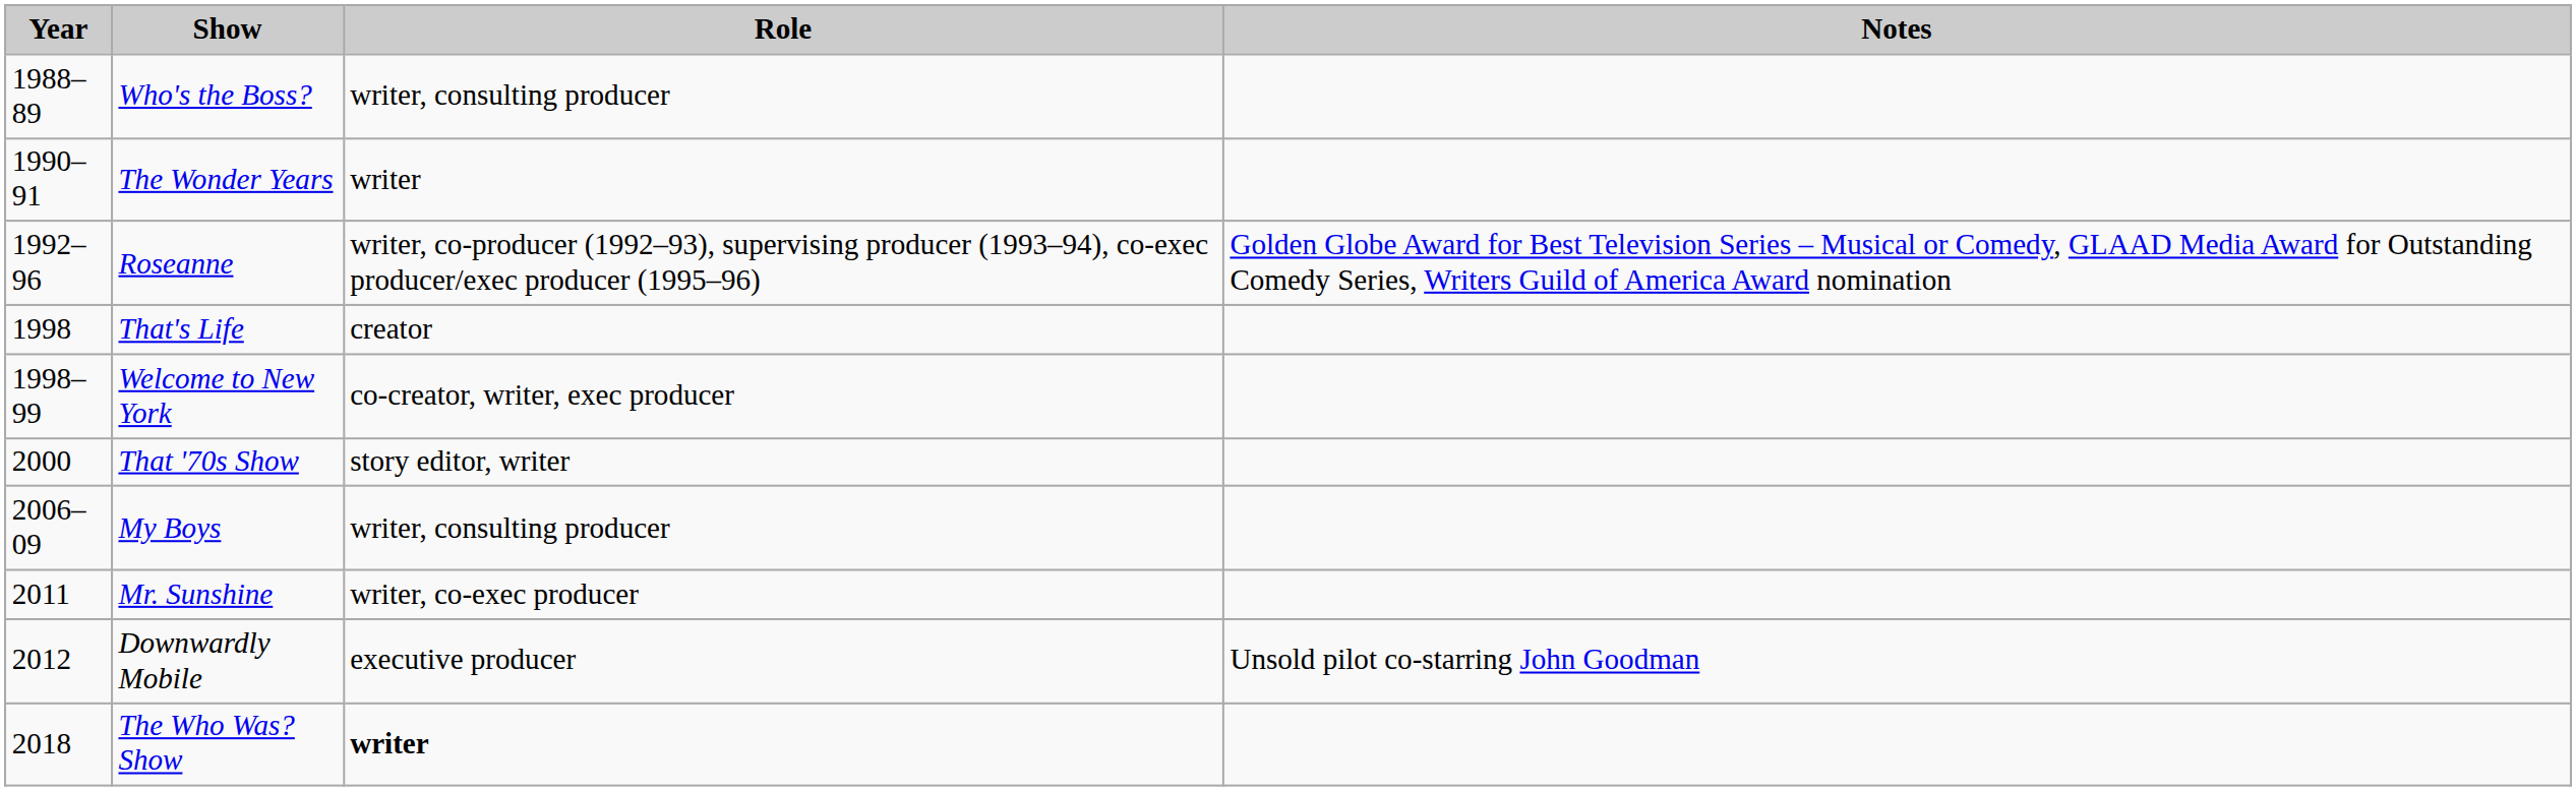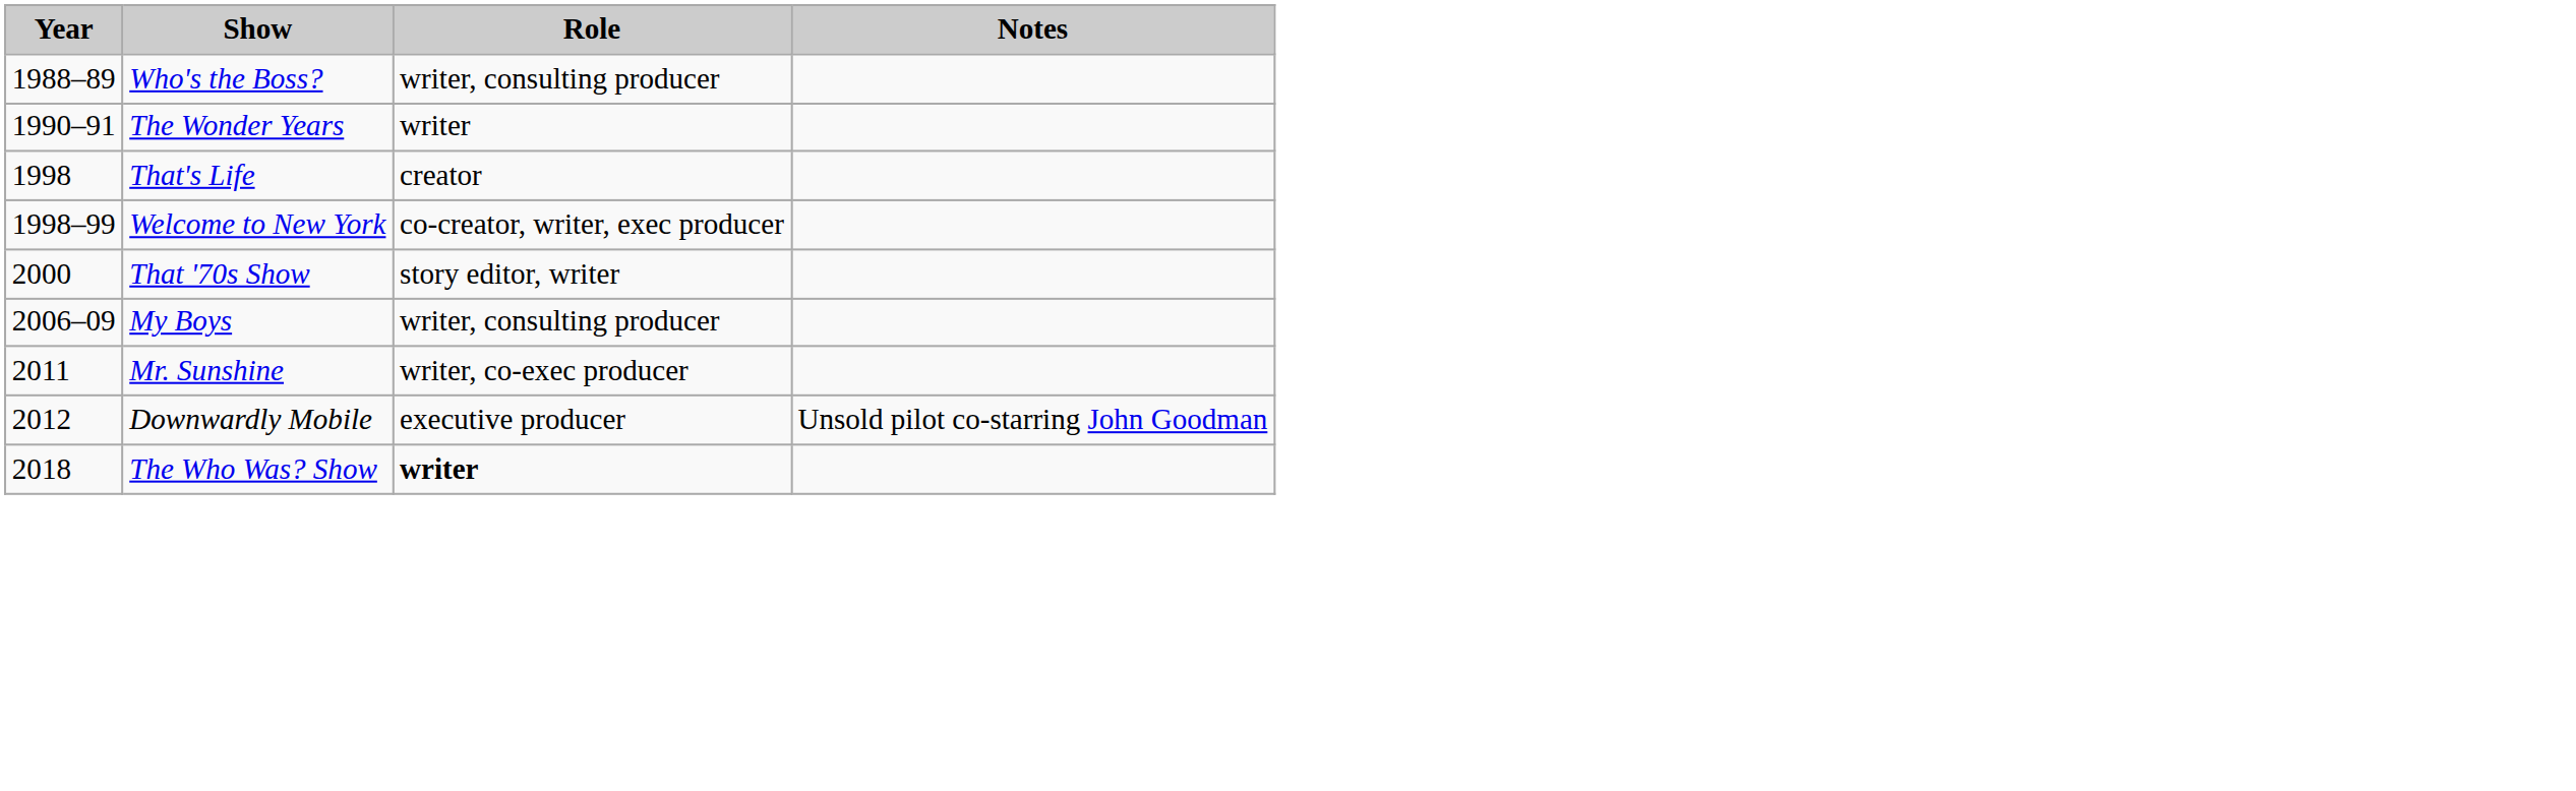- row: 1992–96 | Roseanne | writer, co-producer (1992–93), supervising producer (1993–94), co-exec producer/exec producer (1995–96) | Golden Globe Award for Best Television Series – Musical or Comedy, GLAAD Media Award for Outstanding Comedy Series, Writers Guild of America Award nomination
